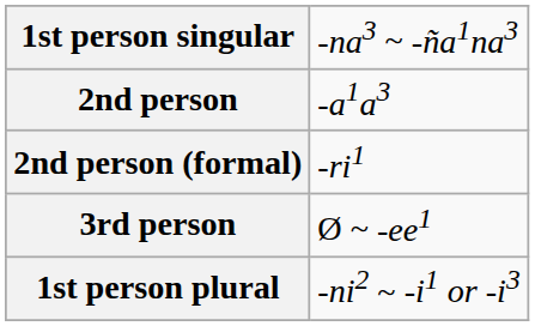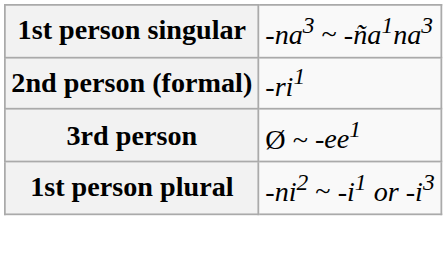- row: 2nd person | -a1a3
